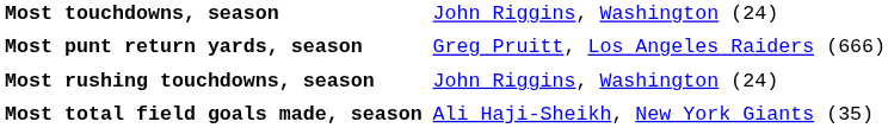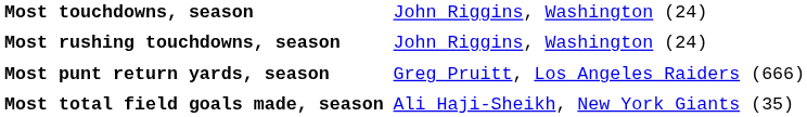rows swapped: Most rushing touchdowns, season <-> Most punt return yards, season
